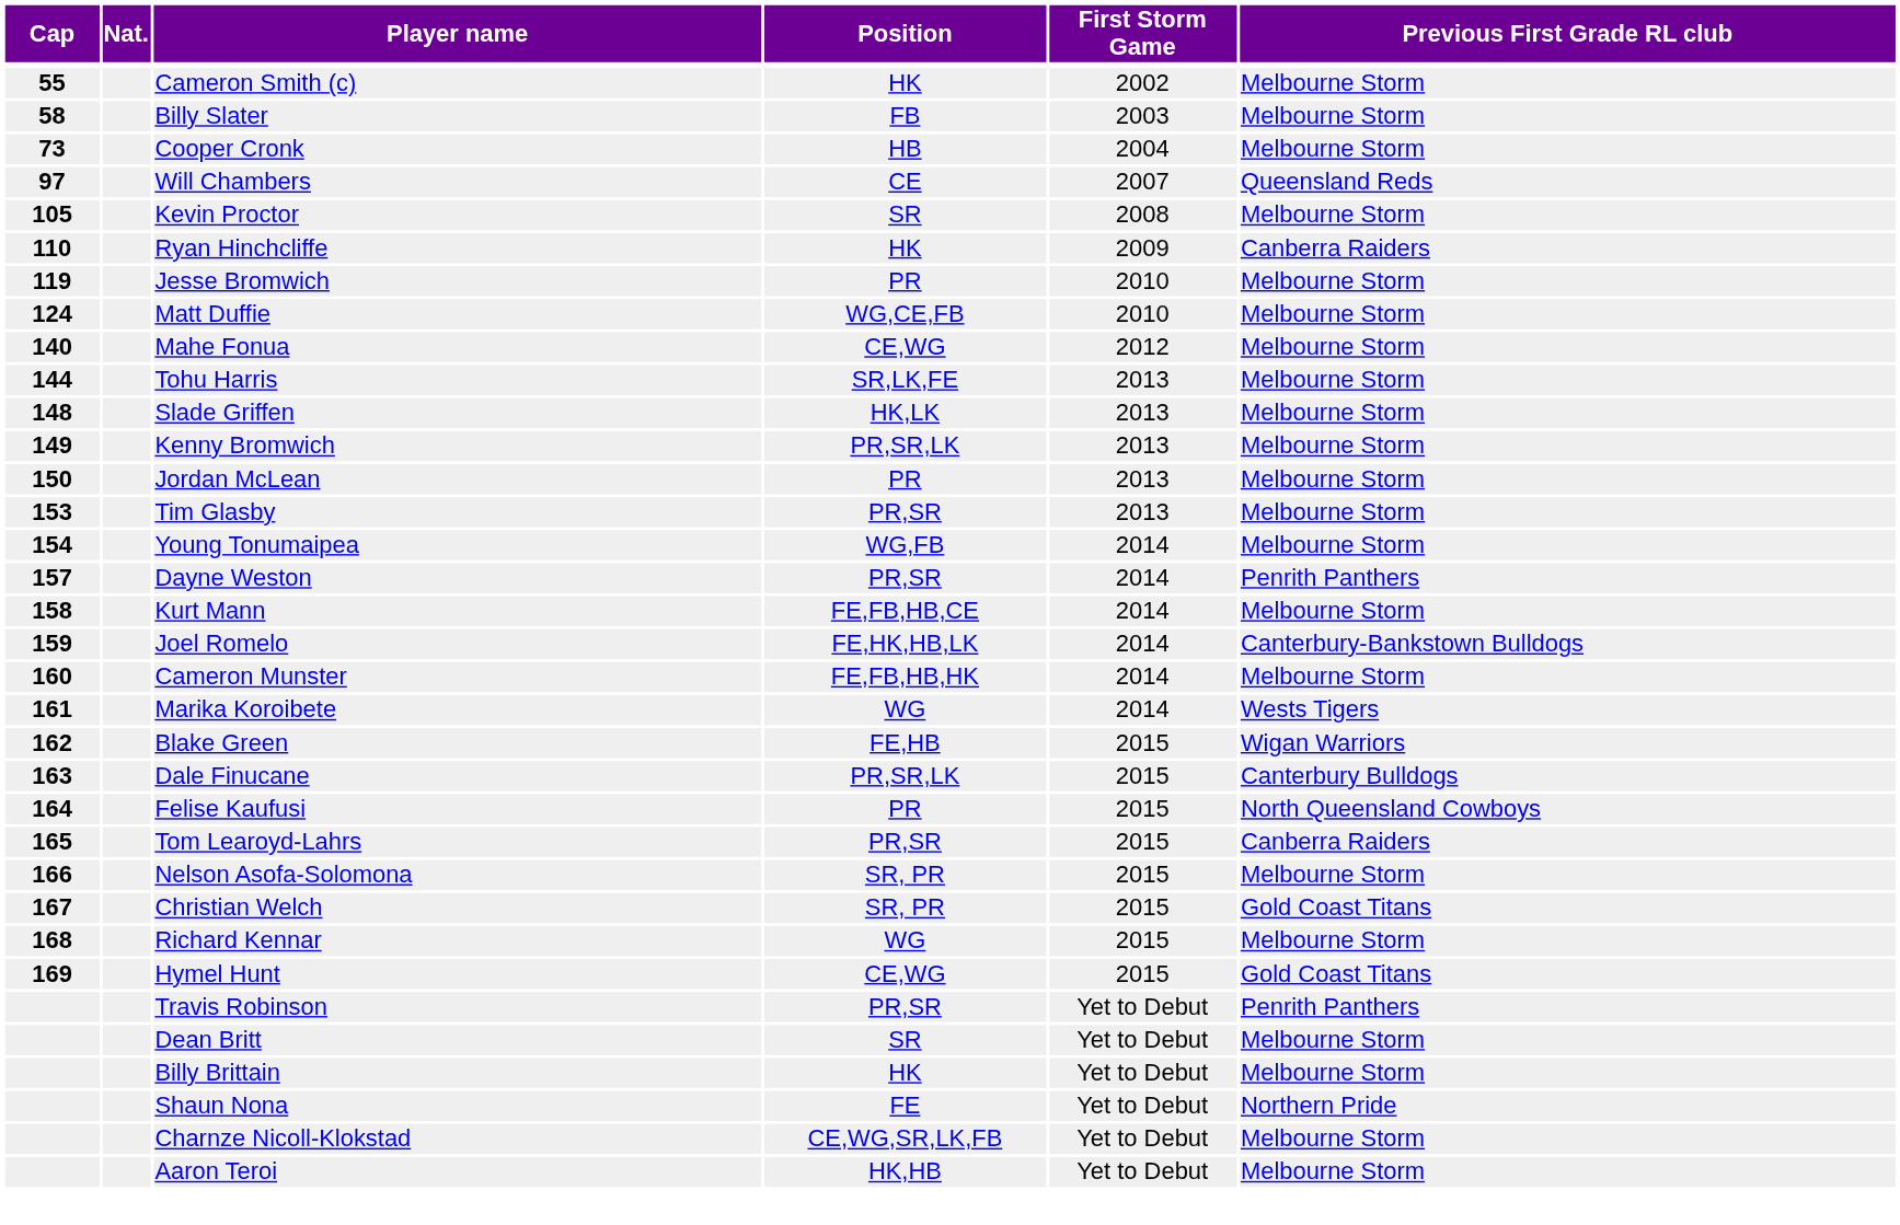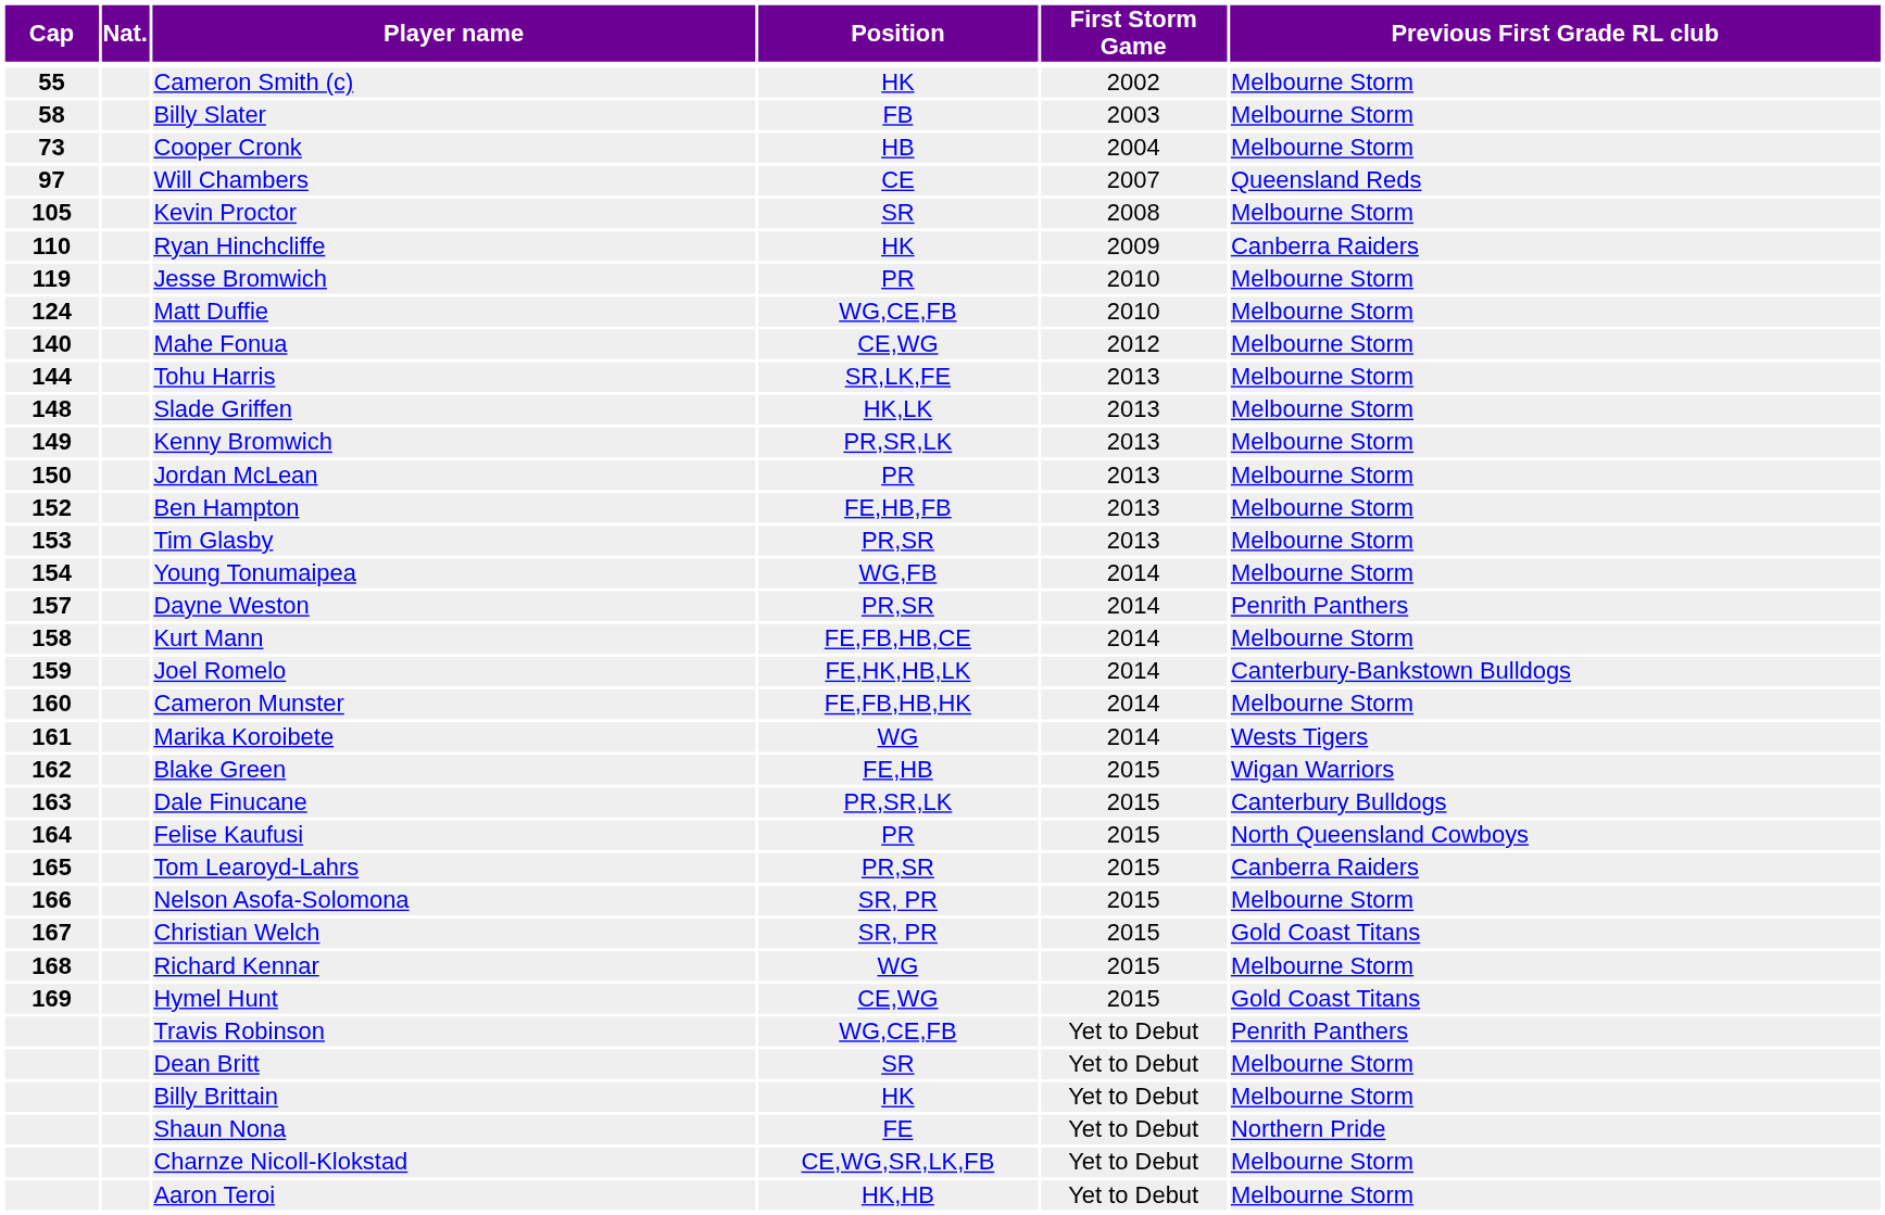+ row: 152 | Ben Hampton | FE,HB,FB | 2013 | Melbourne Storm
Travis Robinson | Position: PR,SR -> WG,CE,FB
